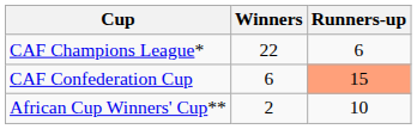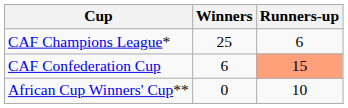CAF Champions League* | Winners: 22 -> 25
African Cup Winners' Cup** | Winners: 2 -> 0
